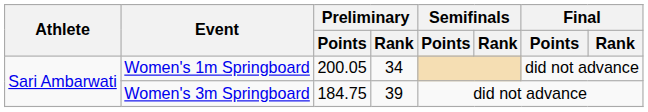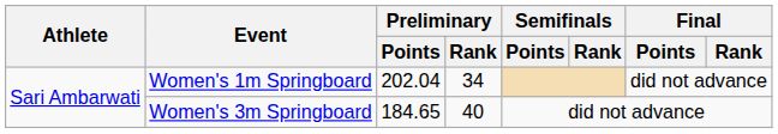Women's 1m Springboard | Preliminary / Points: 200.05 -> 202.04
Women's 3m Springboard | Preliminary / Points: 184.75 -> 184.65
Women's 3m Springboard | Preliminary / Rank: 39 -> 40
